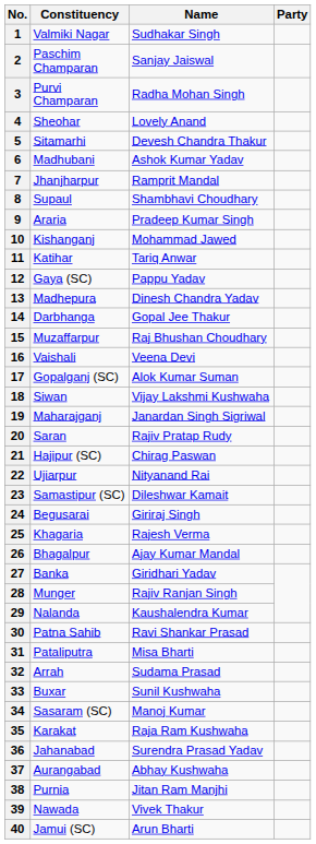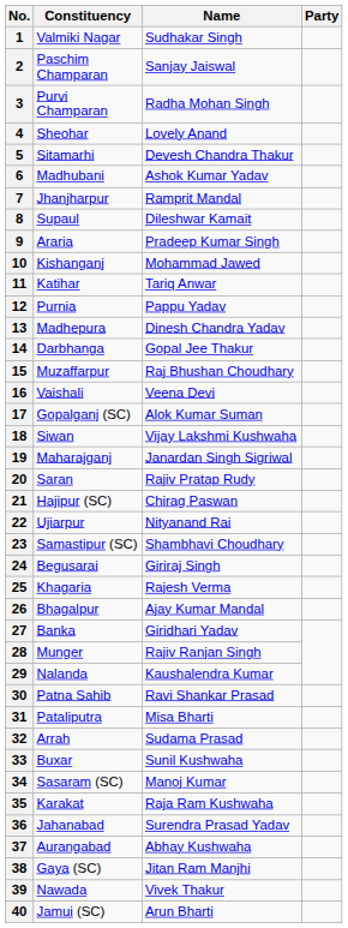8 | Name: Shambhavi Choudhary -> Dileshwar Kamait
12 | Constituency: Gaya (SC) -> Purnia
23 | Name: Dileshwar Kamait -> Shambhavi Choudhary
38 | Constituency: Purnia -> Gaya (SC)
